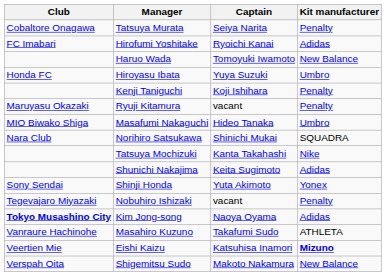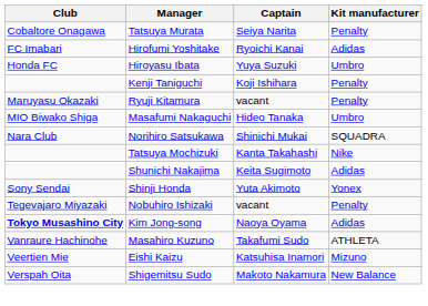- row: Haruo Wada | Tomoyuki Iwamoto | New Balance
Eishi Kaizu | Kit manufacturer: bold -> normal
